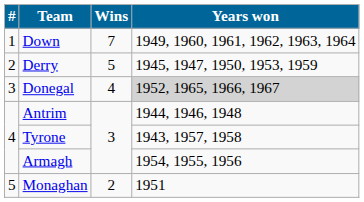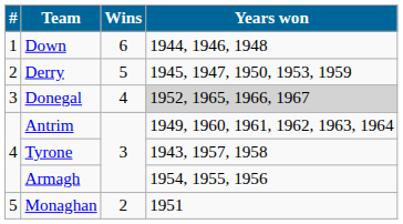Down | Wins: 7 -> 6
Down | Years won: 1949, 1960, 1961, 1962, 1963, 1964 -> 1944, 1946, 1948
Antrim | Years won: 1944, 1946, 1948 -> 1949, 1960, 1961, 1962, 1963, 1964
